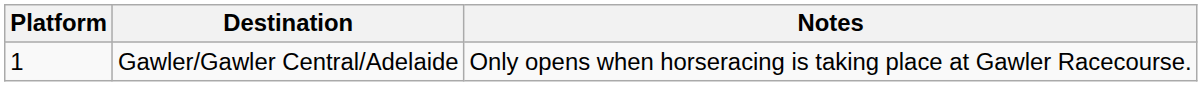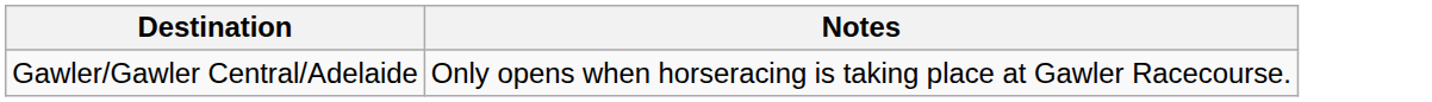- column: Platform | 1
